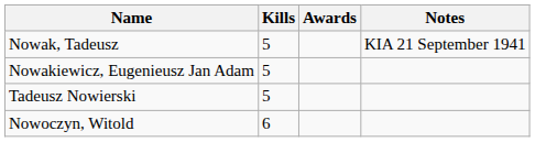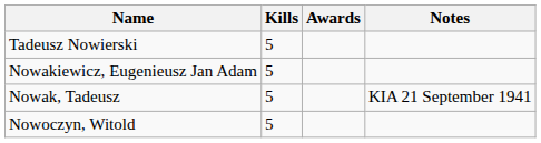rows swapped: Nowak, Tadeusz <-> Tadeusz Nowierski
Nowoczyn, Witold | Kills: 6 -> 5
